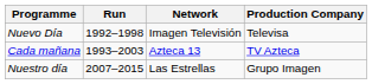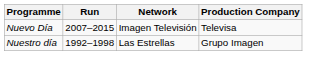Nuevo Día | Run: 1992–1998 -> 2007–2015
- row: Cada mañana | 1993–2003 | Azteca 13 | TV Azteca
Nuestro día | Run: 2007–2015 -> 1992–1998
